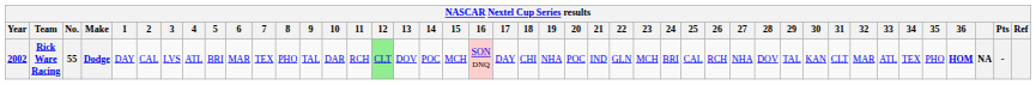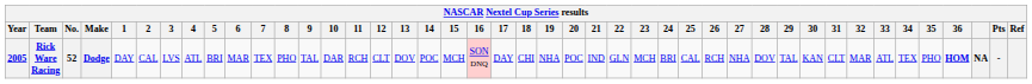Rick Ware Racing | Year: 2002 -> 2005
Rick Ware Racing | No.: 55 -> 52
Rick Ware Racing | 12: lightgreen background -> no background
